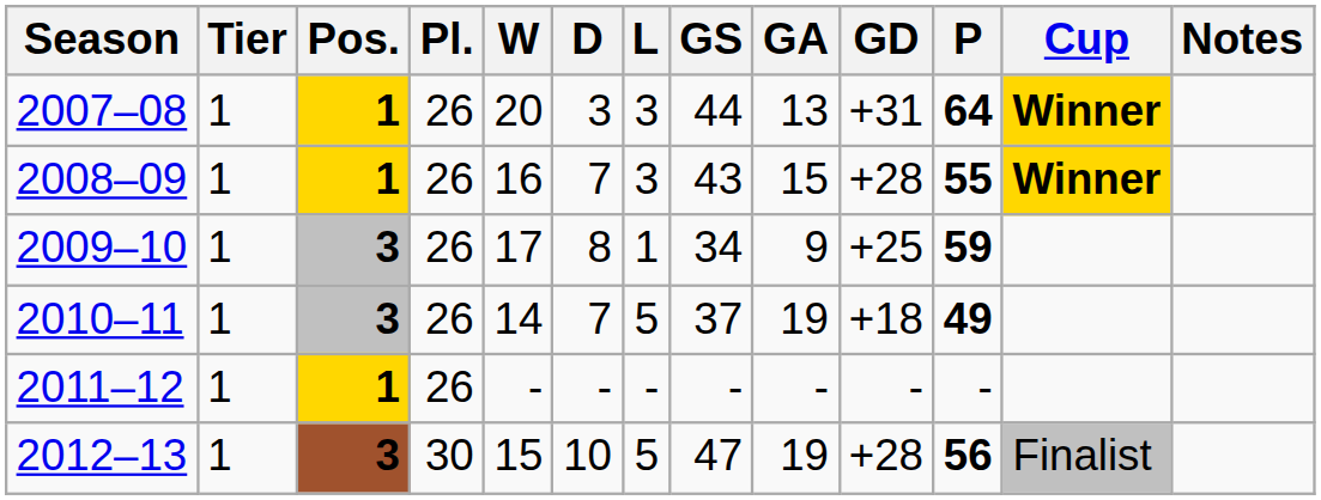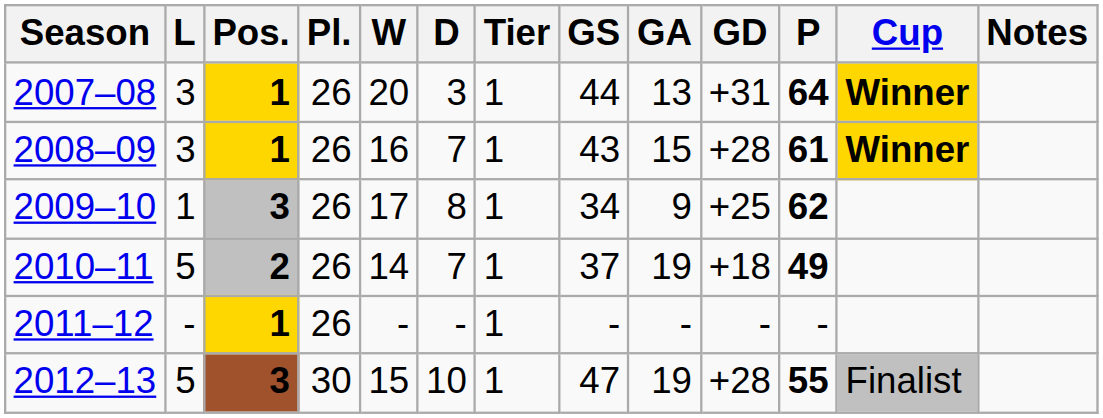columns swapped: Tier <-> L
2008–09 | P: 55 -> 61
2009–10 | P: 59 -> 62
2010–11 | Pos.: 3 -> 2
2012–13 | P: 56 -> 55
